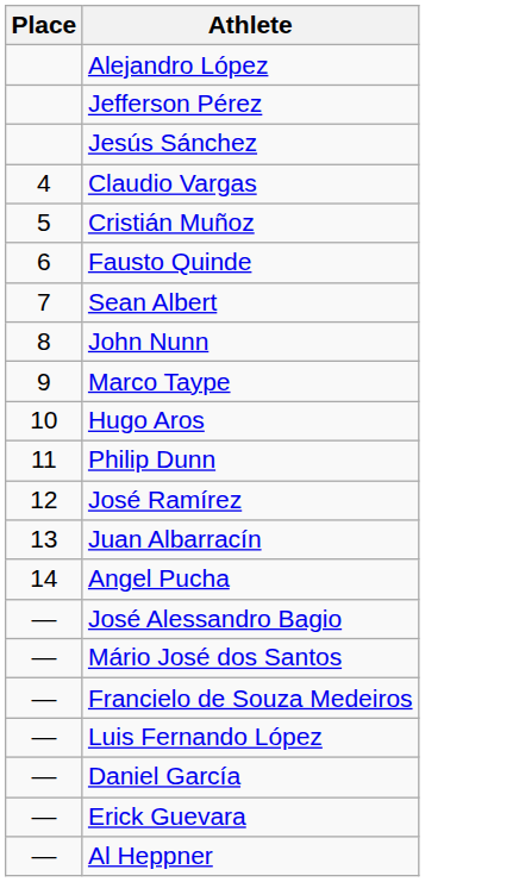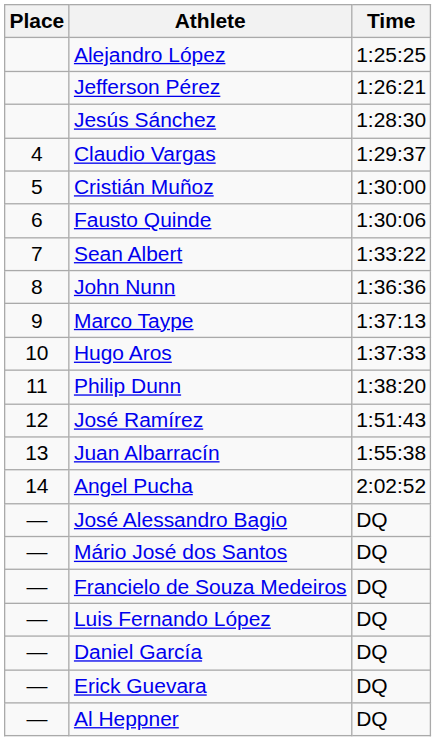+ column: Time | 1:25:25 | 1:26:21 | 1:28:30 | 1:29:37 | 1:30:00 | 1:30:06 | 1:33:22 | 1:36:36 | 1:37:13 | 1:37:33 | 1:38:20 | 1:51:43 | 1:55:38 | 2:02:52 | DQ | DQ | DQ | DQ | DQ | DQ | DQ
